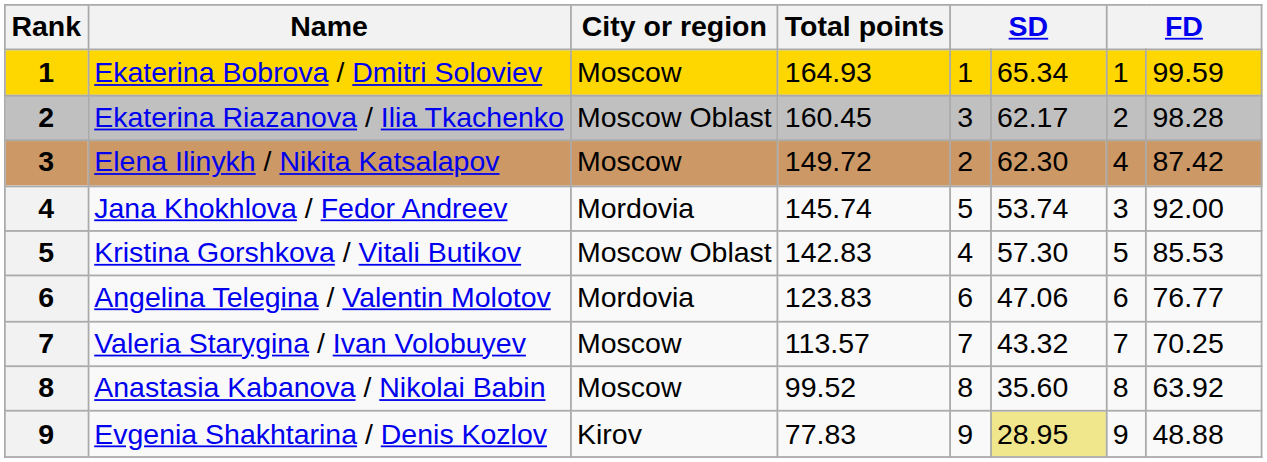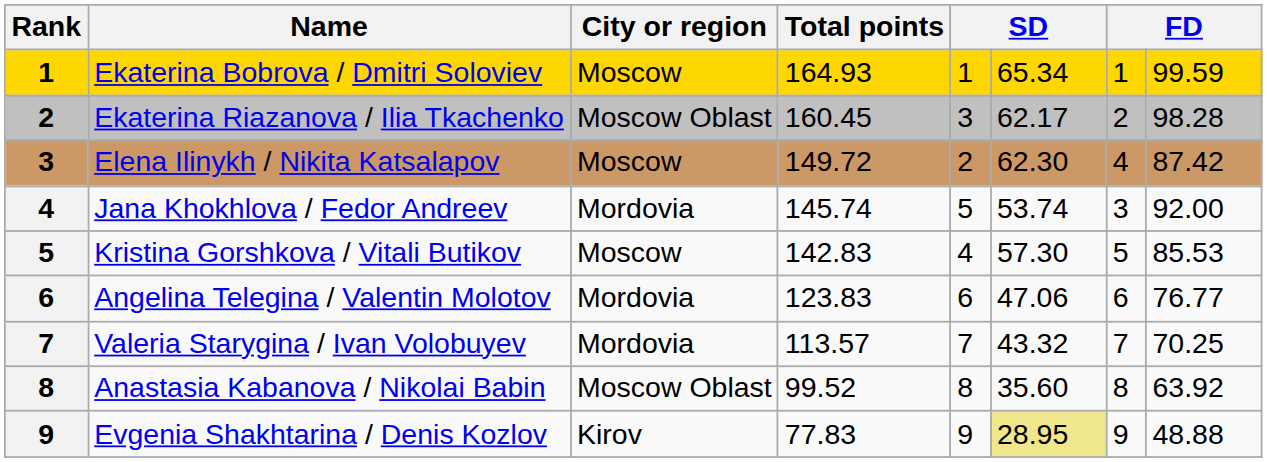Kristina Gorshkova / Vitali Butikov | City or region: Moscow Oblast -> Moscow
Valeria Starygina / Ivan Volobuyev | City or region: Moscow -> Mordovia
Anastasia Kabanova / Nikolai Babin | City or region: Moscow -> Moscow Oblast
